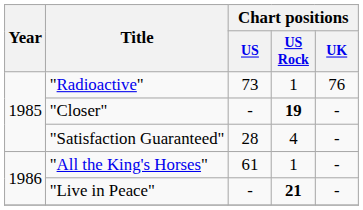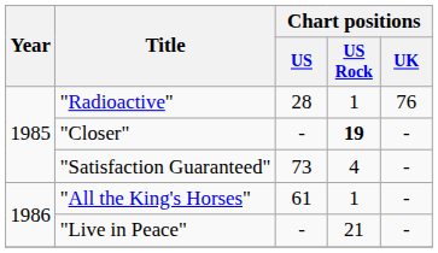"Radioactive" | Chart positions / US: 73 -> 28
"Satisfaction Guaranteed" | Chart positions / US: 28 -> 73
"Live in Peace" | Chart positions / US Rock: bold -> normal
